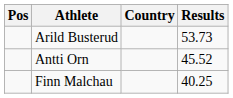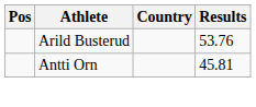Arild Busterud | Results: 53.73 -> 53.76
Antti Orn | Results: 45.52 -> 45.81
- row: Finn Malchau | 40.25
